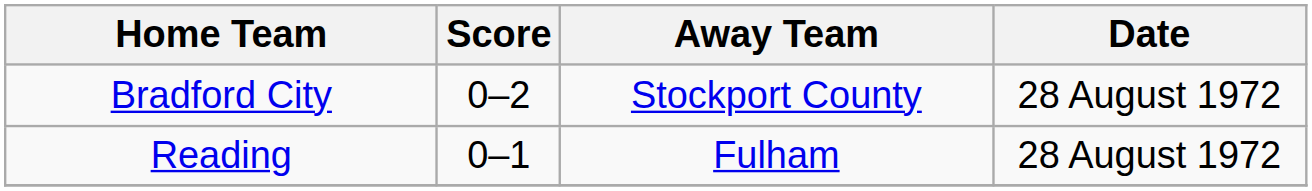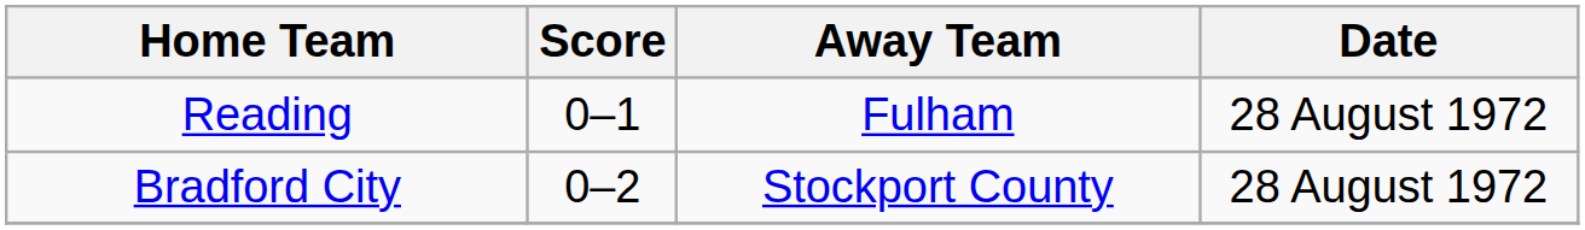rows swapped: Bradford City <-> Reading
